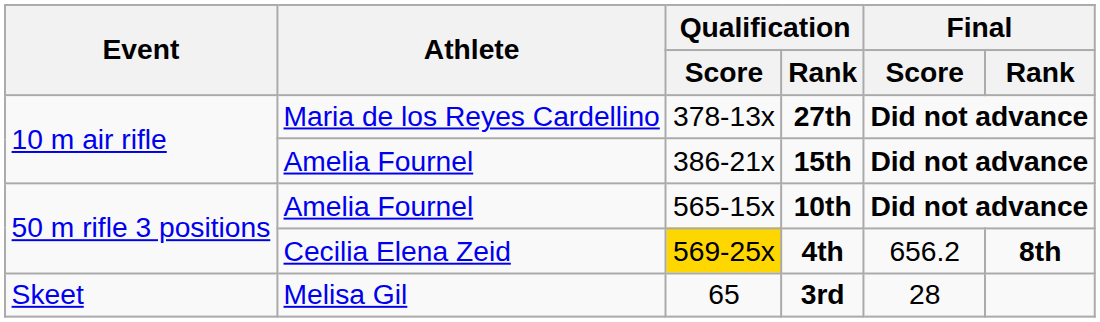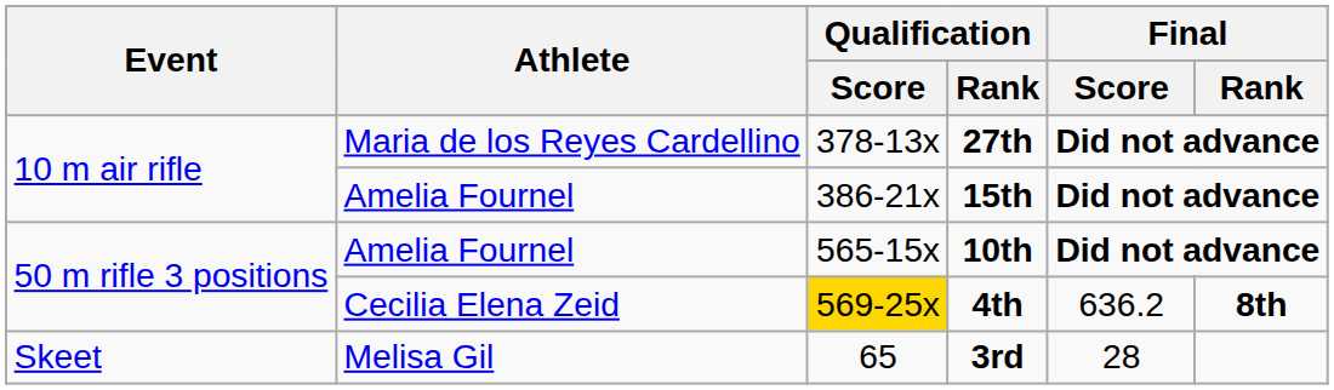4th | Final / Score: 656.2 -> 636.2
